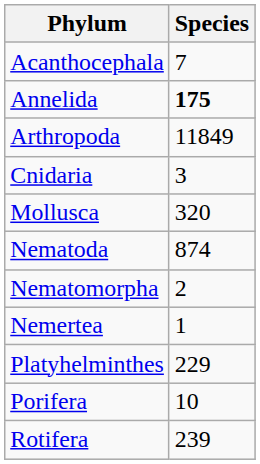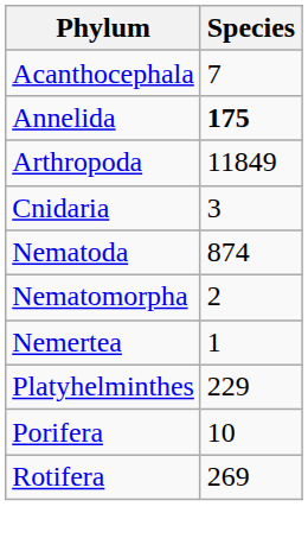- row: Mollusca | 320
Rotifera | Species: 239 -> 269
